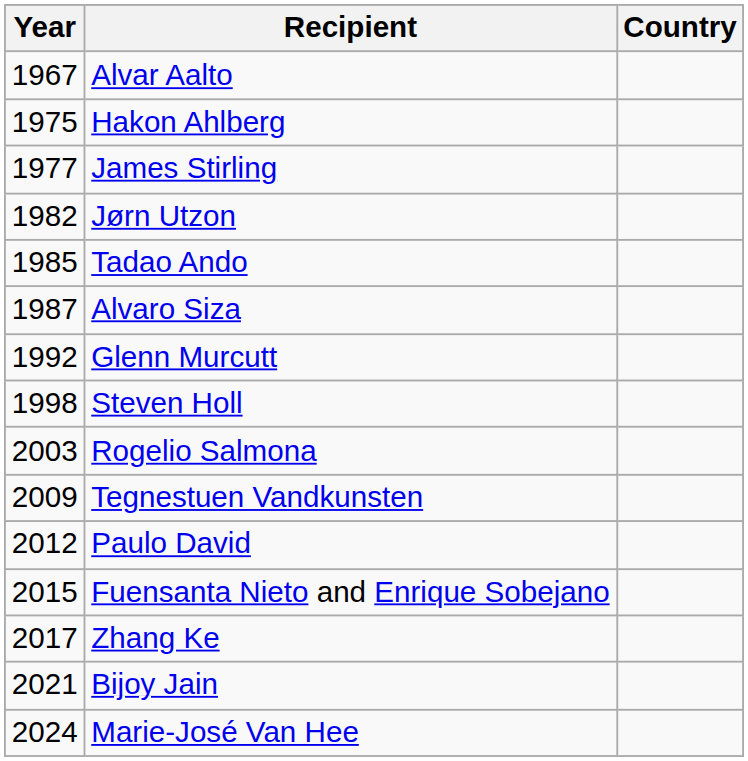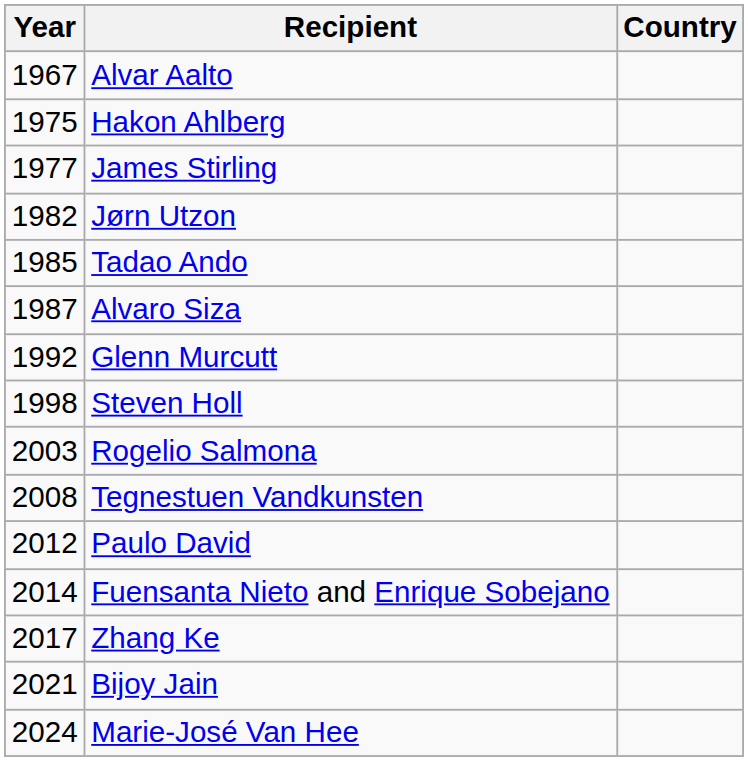Tegnestuen Vandkunsten | Year: 2009 -> 2008
Fuensanta Nieto and Enrique Sobejano | Year: 2015 -> 2014
